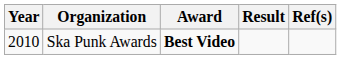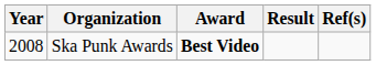Ska Punk Awards | Year: 2010 -> 2008
